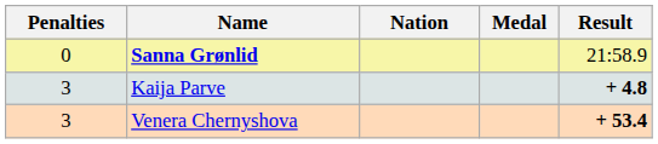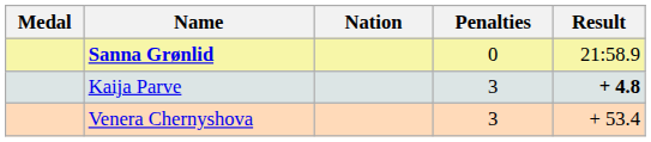columns swapped: Medal <-> Penalties
Venera Chernyshova | Result: bold -> normal
